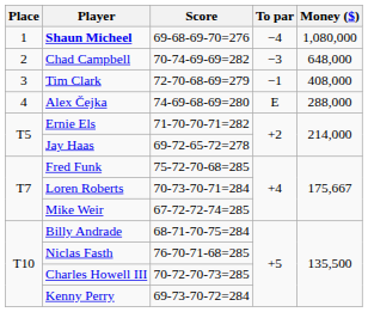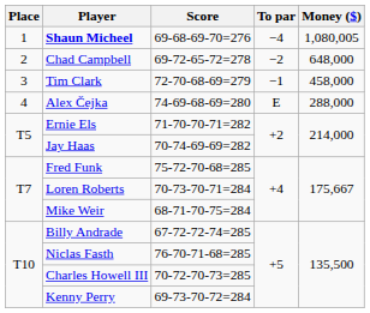Shaun Micheel | Money ($): 1,080,000 -> 1,080,005
Chad Campbell | Score: 70-74-69-69=282 -> 69-72-65-72=278
Chad Campbell | To par: −3 -> −2
Tim Clark | Money ($): 408,000 -> 458,000
Jay Haas | Score: 69-72-65-72=278 -> 70-74-69-69=282
Mike Weir | Score: 67-72-72-74=285 -> 68-71-70-75=284
Billy Andrade | Score: 68-71-70-75=284 -> 67-72-72-74=285
